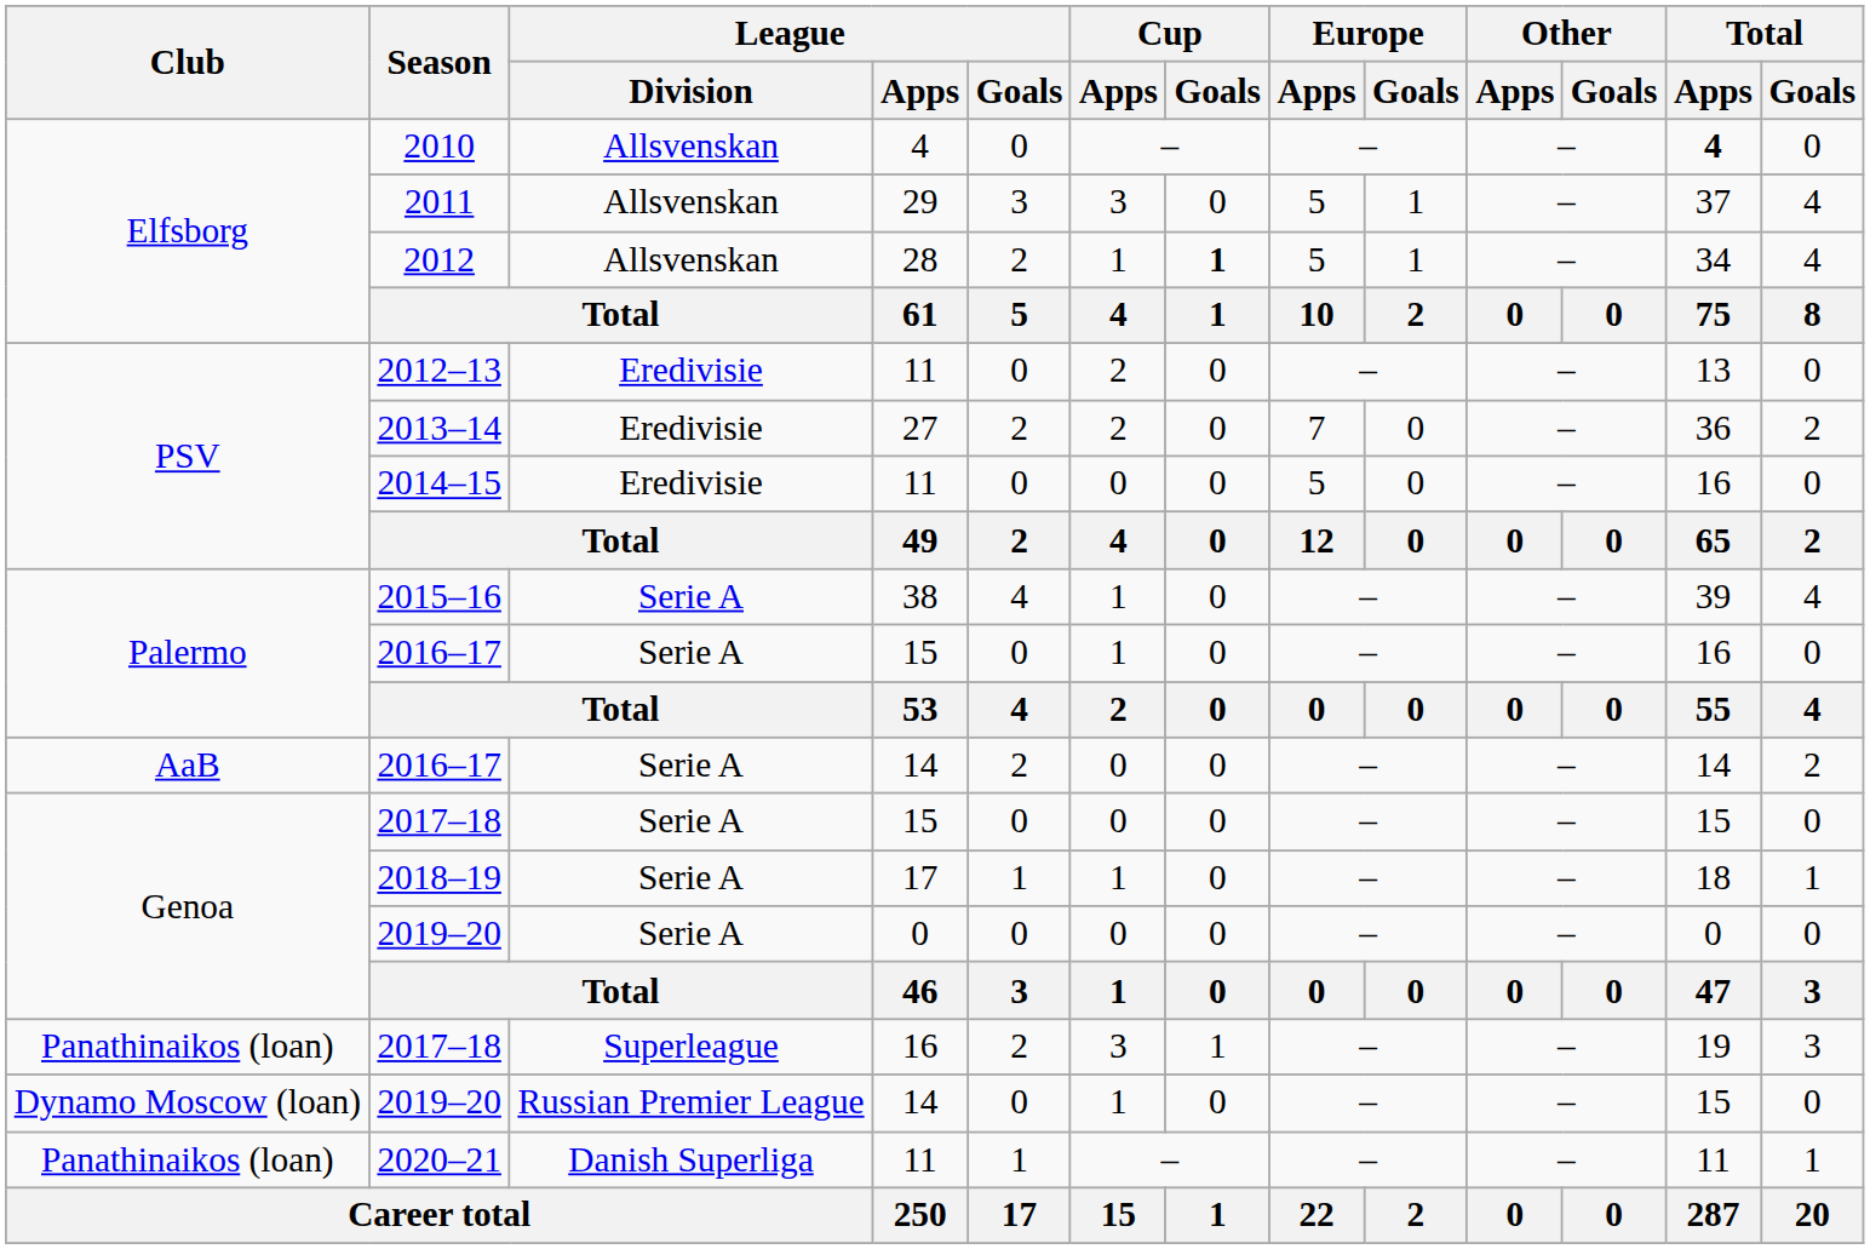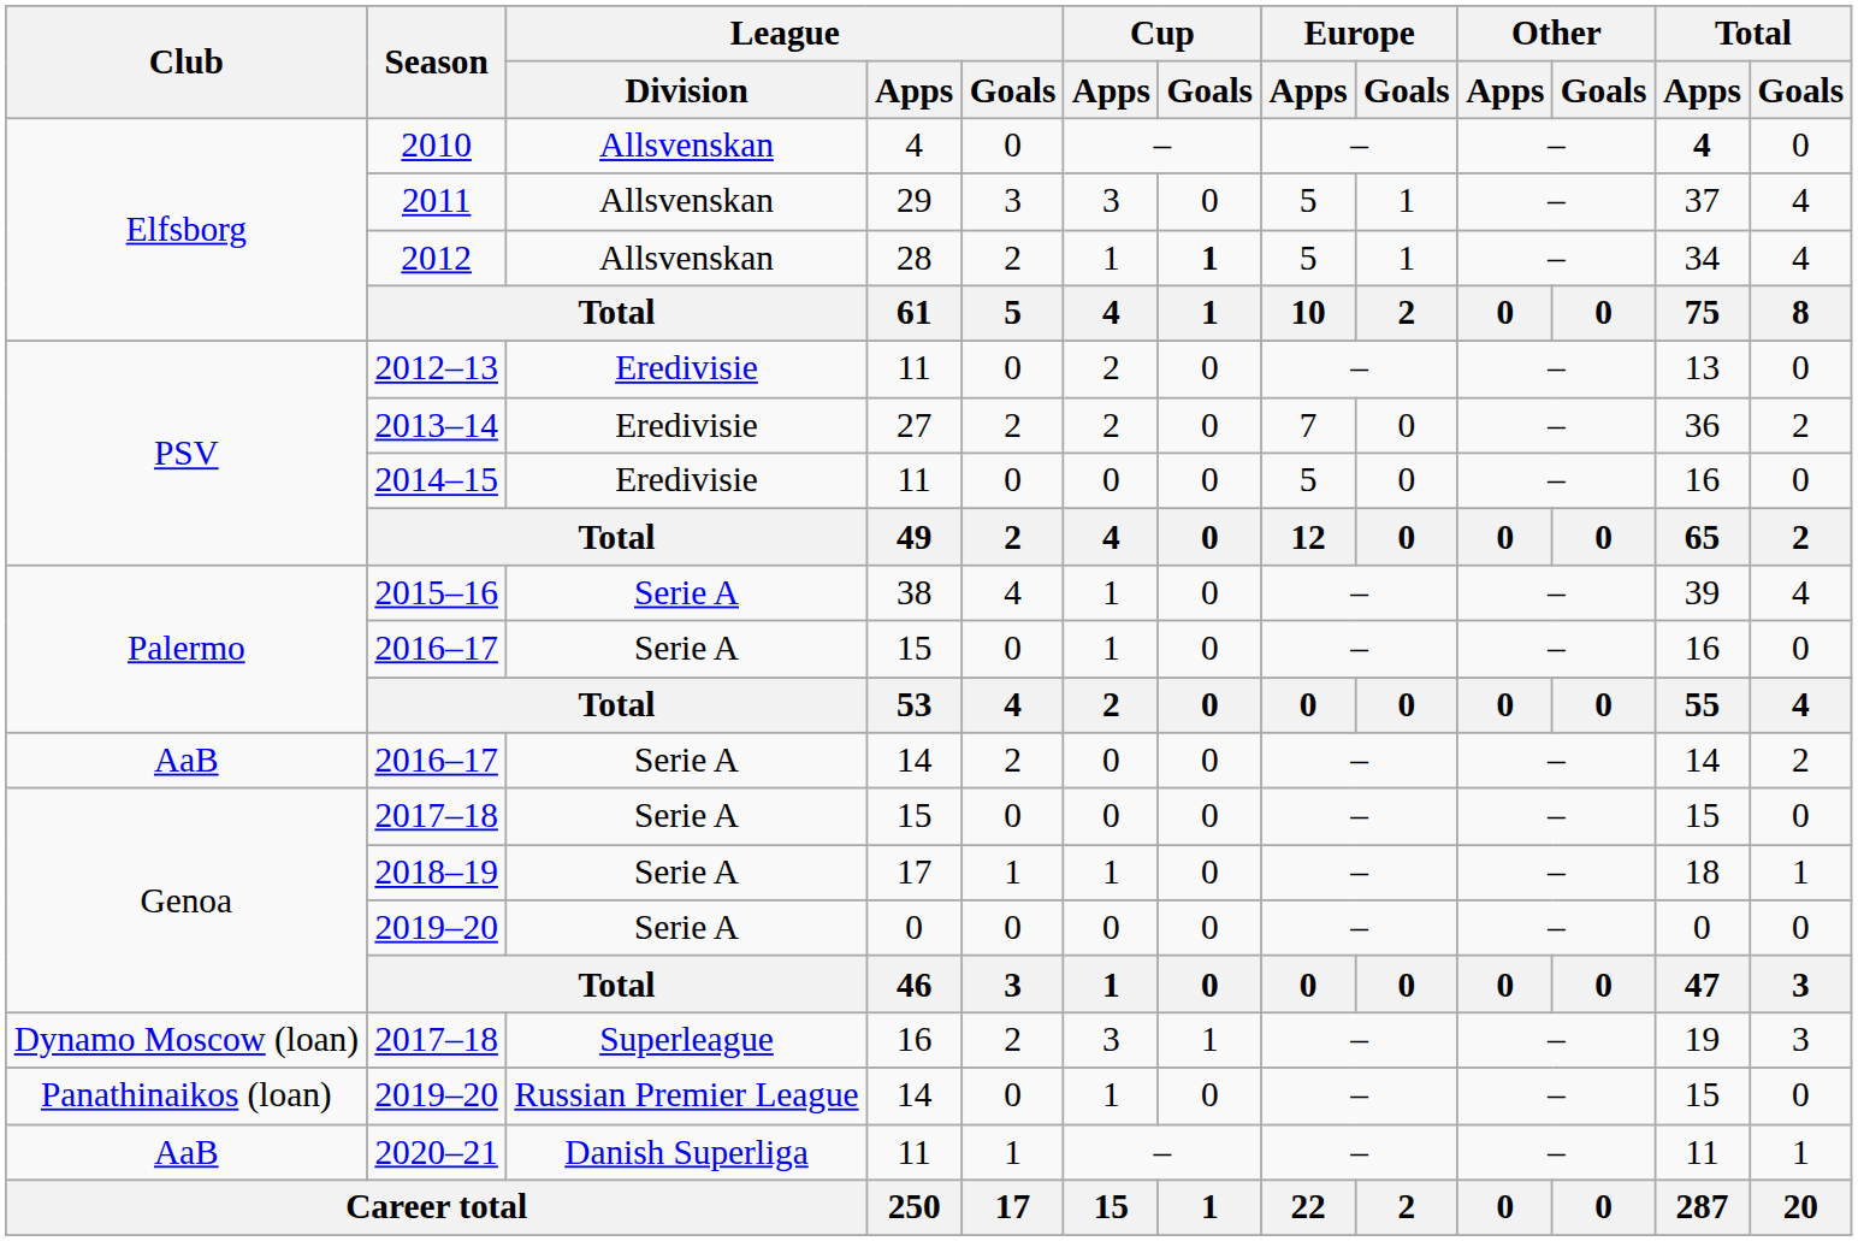2017–18 / 16 | Club: Panathinaikos (loan) -> Dynamo Moscow (loan)
2019–20 / 14 | Club: Dynamo Moscow (loan) -> Panathinaikos (loan)
2020–21 | Club: Panathinaikos (loan) -> AaB
